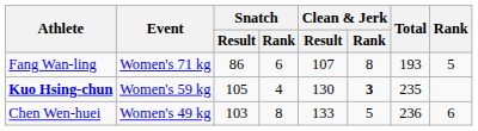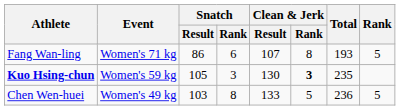Kuo Hsing-chun | Snatch / Rank: 4 -> 3
Chen Wen-huei | Rank: 6 -> 5
